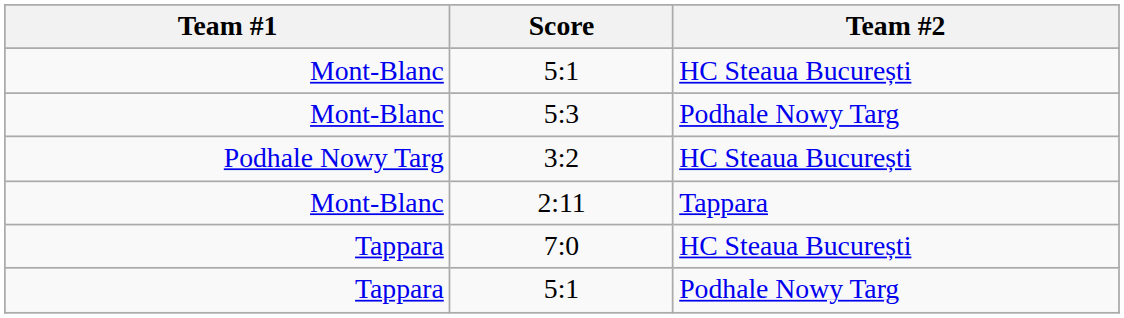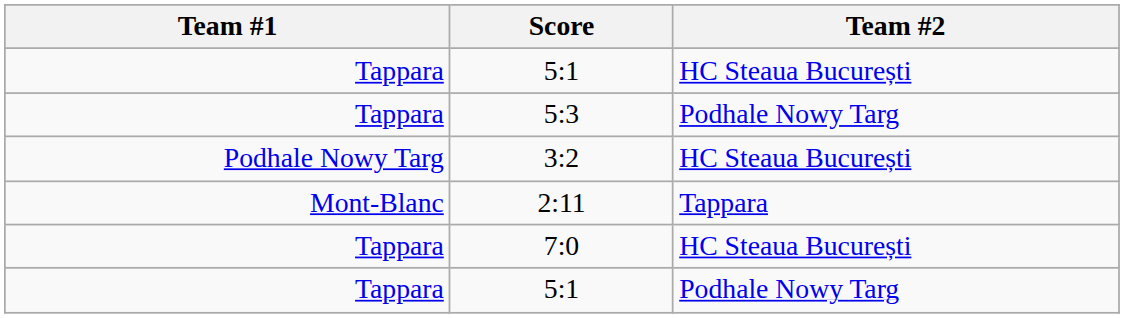5:1 / HC Steaua București | Team #1: Mont-Blanc -> Tappara
5:3 | Team #1: Mont-Blanc -> Tappara
